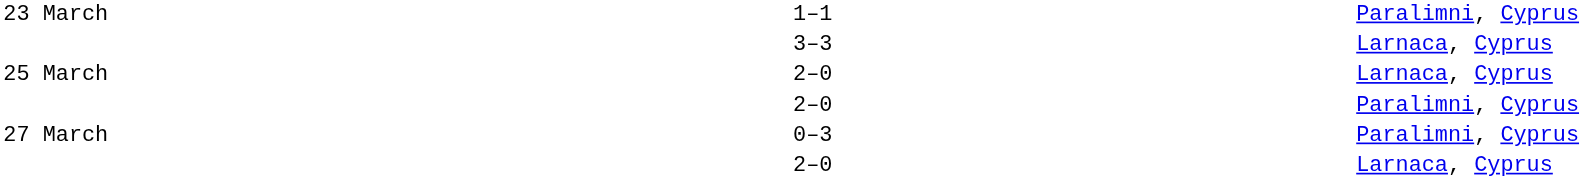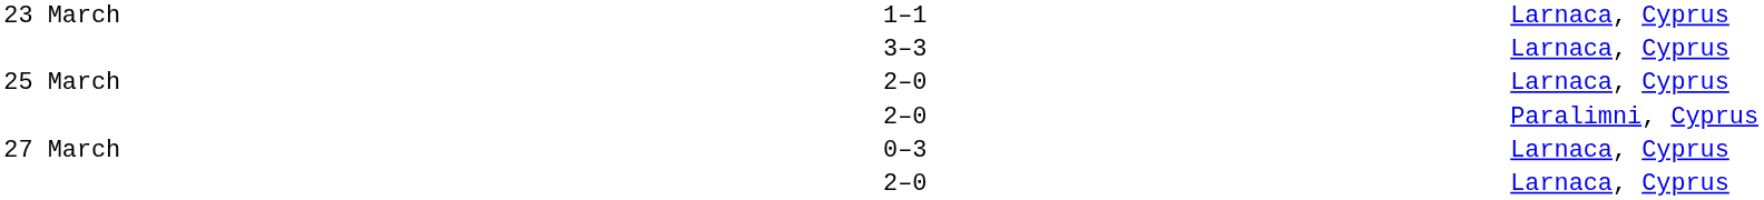23 March | column 5: Paralimni, Cyprus -> Larnaca, Cyprus
27 March | column 5: Paralimni, Cyprus -> Larnaca, Cyprus
